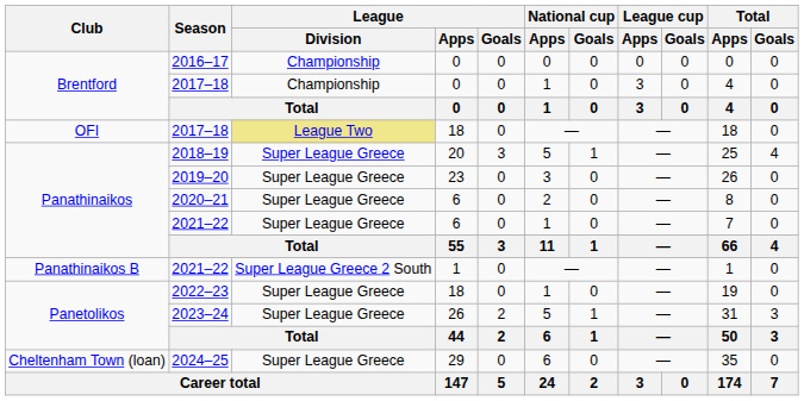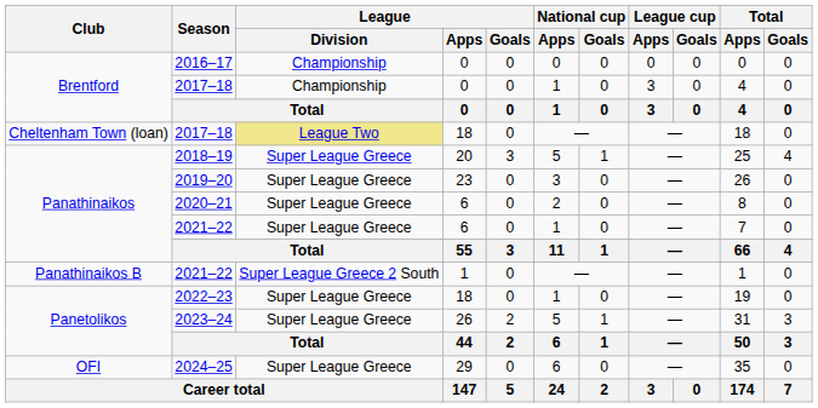2017–18 / 18 | Club: OFI -> Cheltenham Town (loan)
2024–25 | Club: Cheltenham Town (loan) -> OFI
